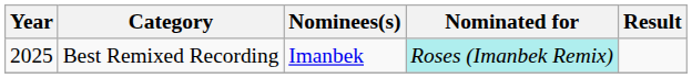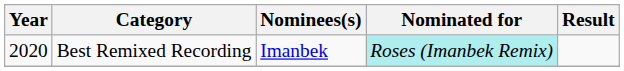Best Remixed Recording | Year: 2025 -> 2020
